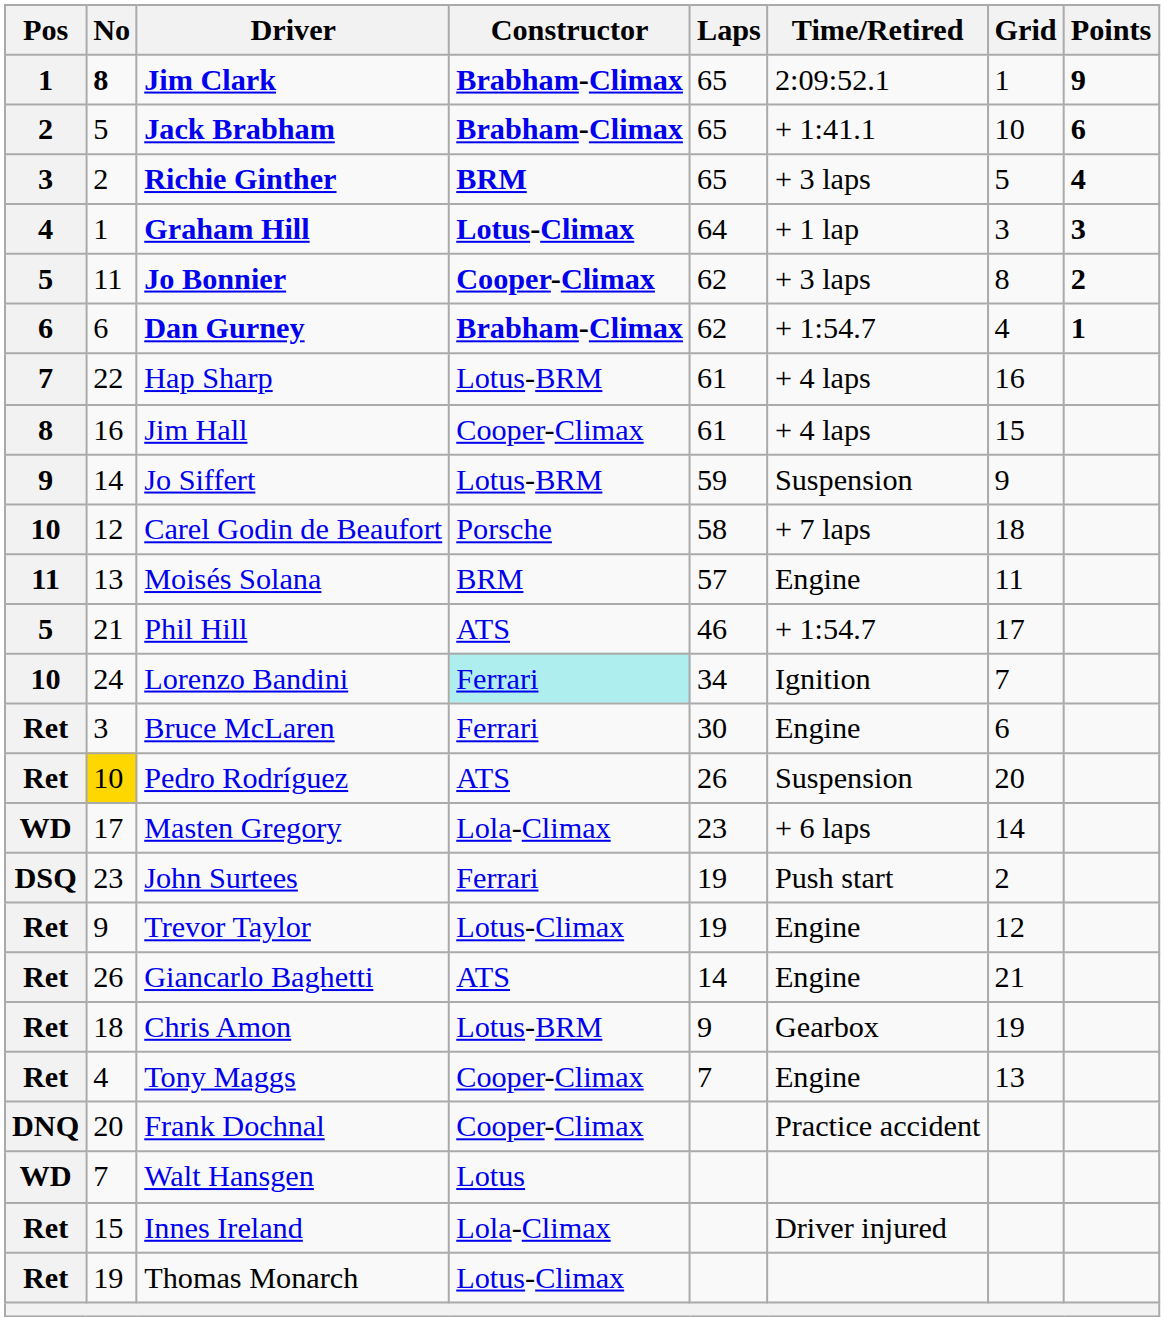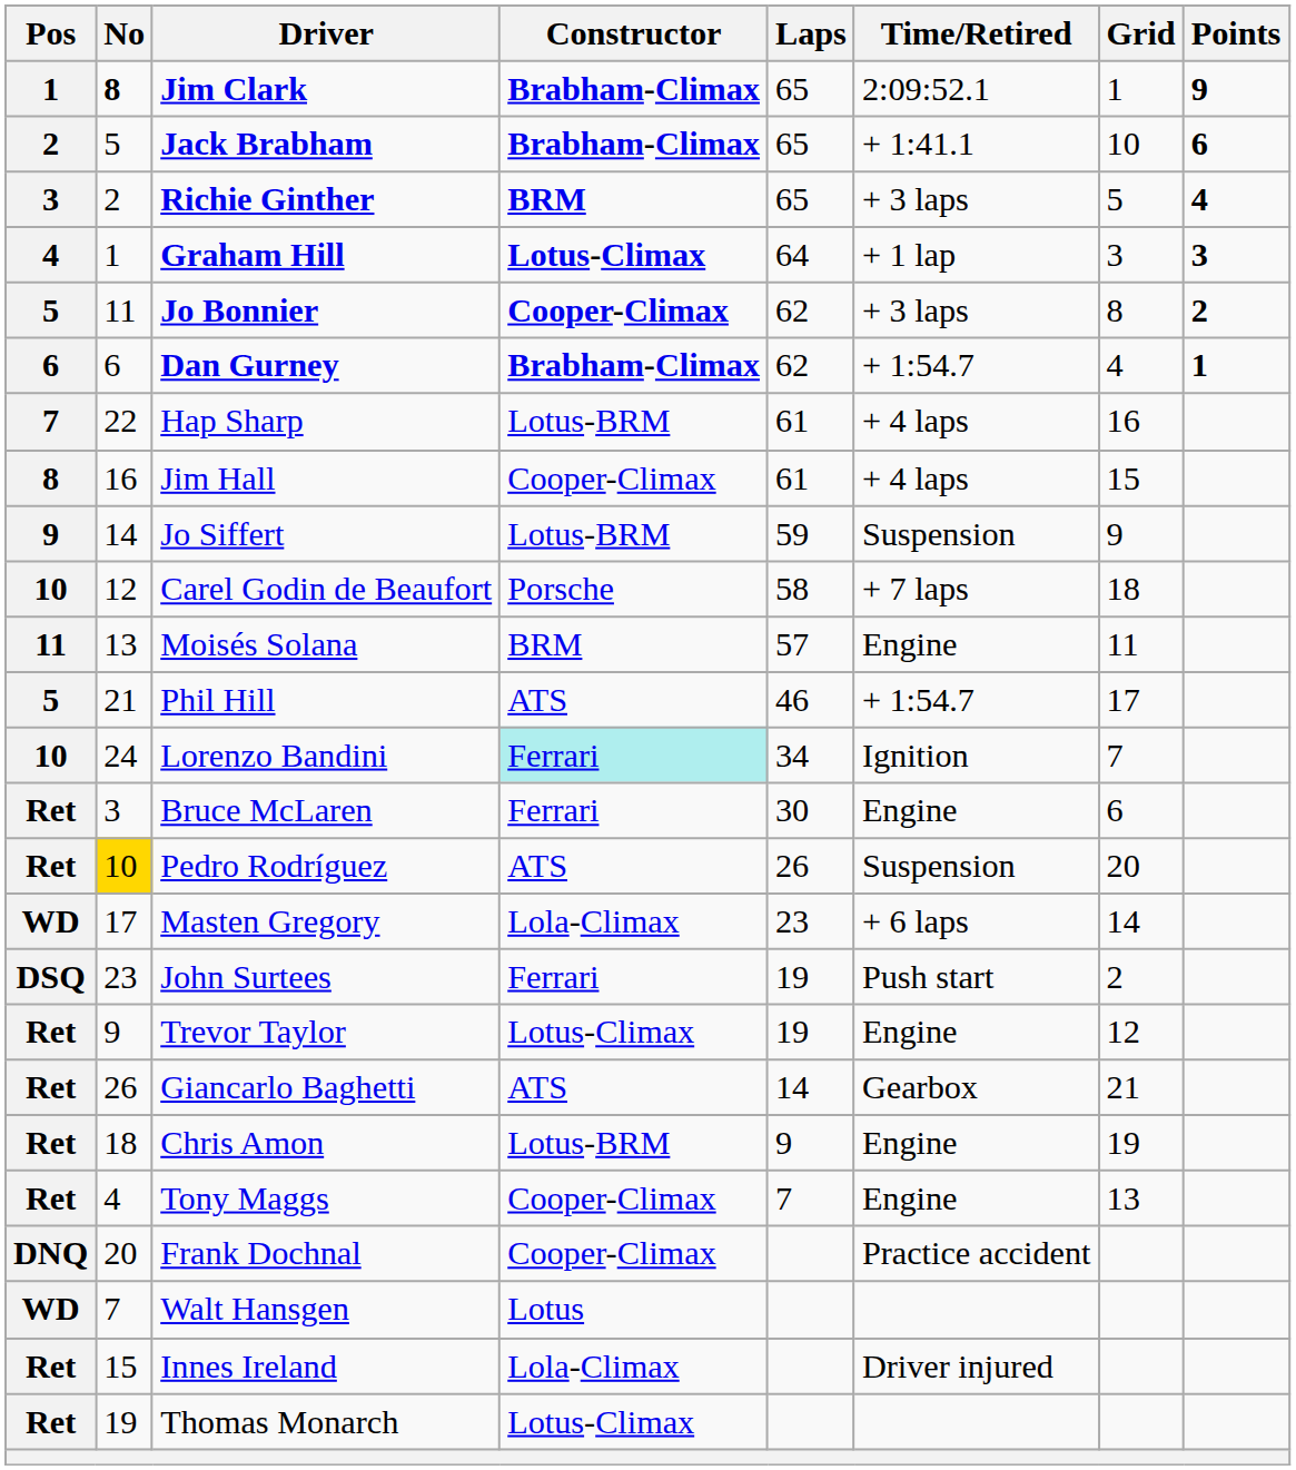Giancarlo Baghetti | Time/Retired: Engine -> Gearbox
Chris Amon | Time/Retired: Gearbox -> Engine
